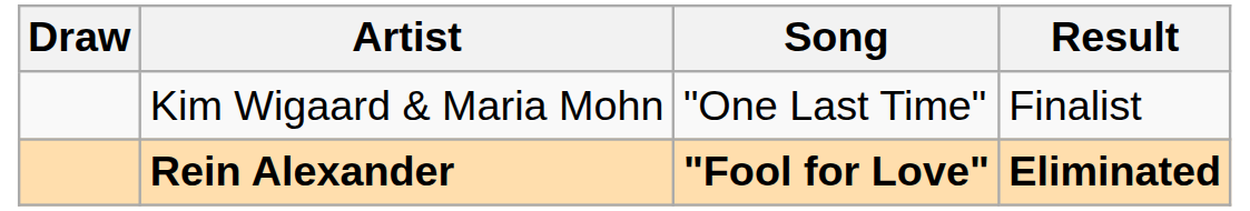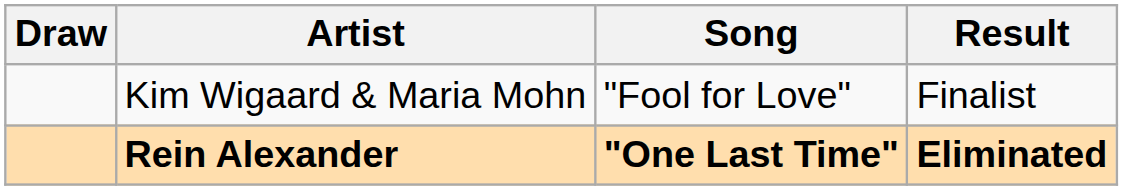Kim Wigaard & Maria Mohn | Song: "One Last Time" -> "Fool for Love"
Rein Alexander | Song: "Fool for Love" -> "One Last Time"
